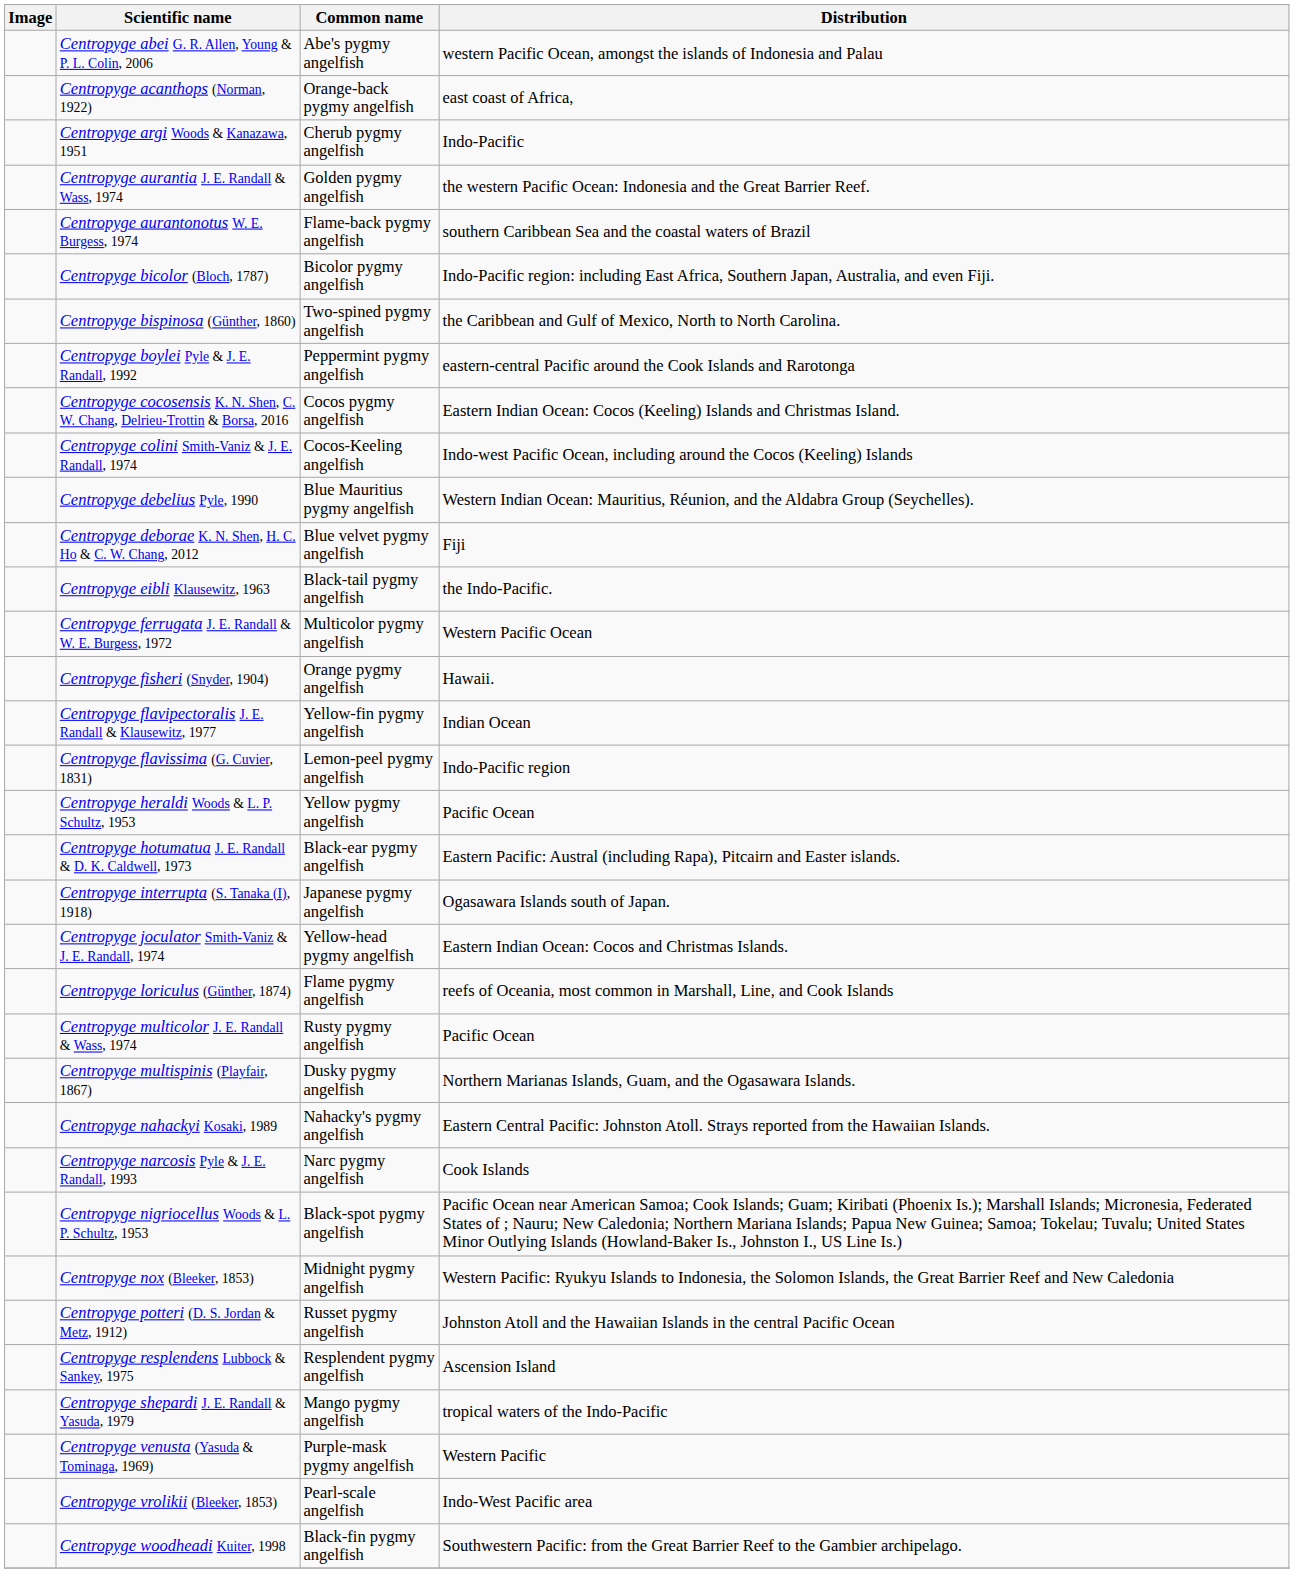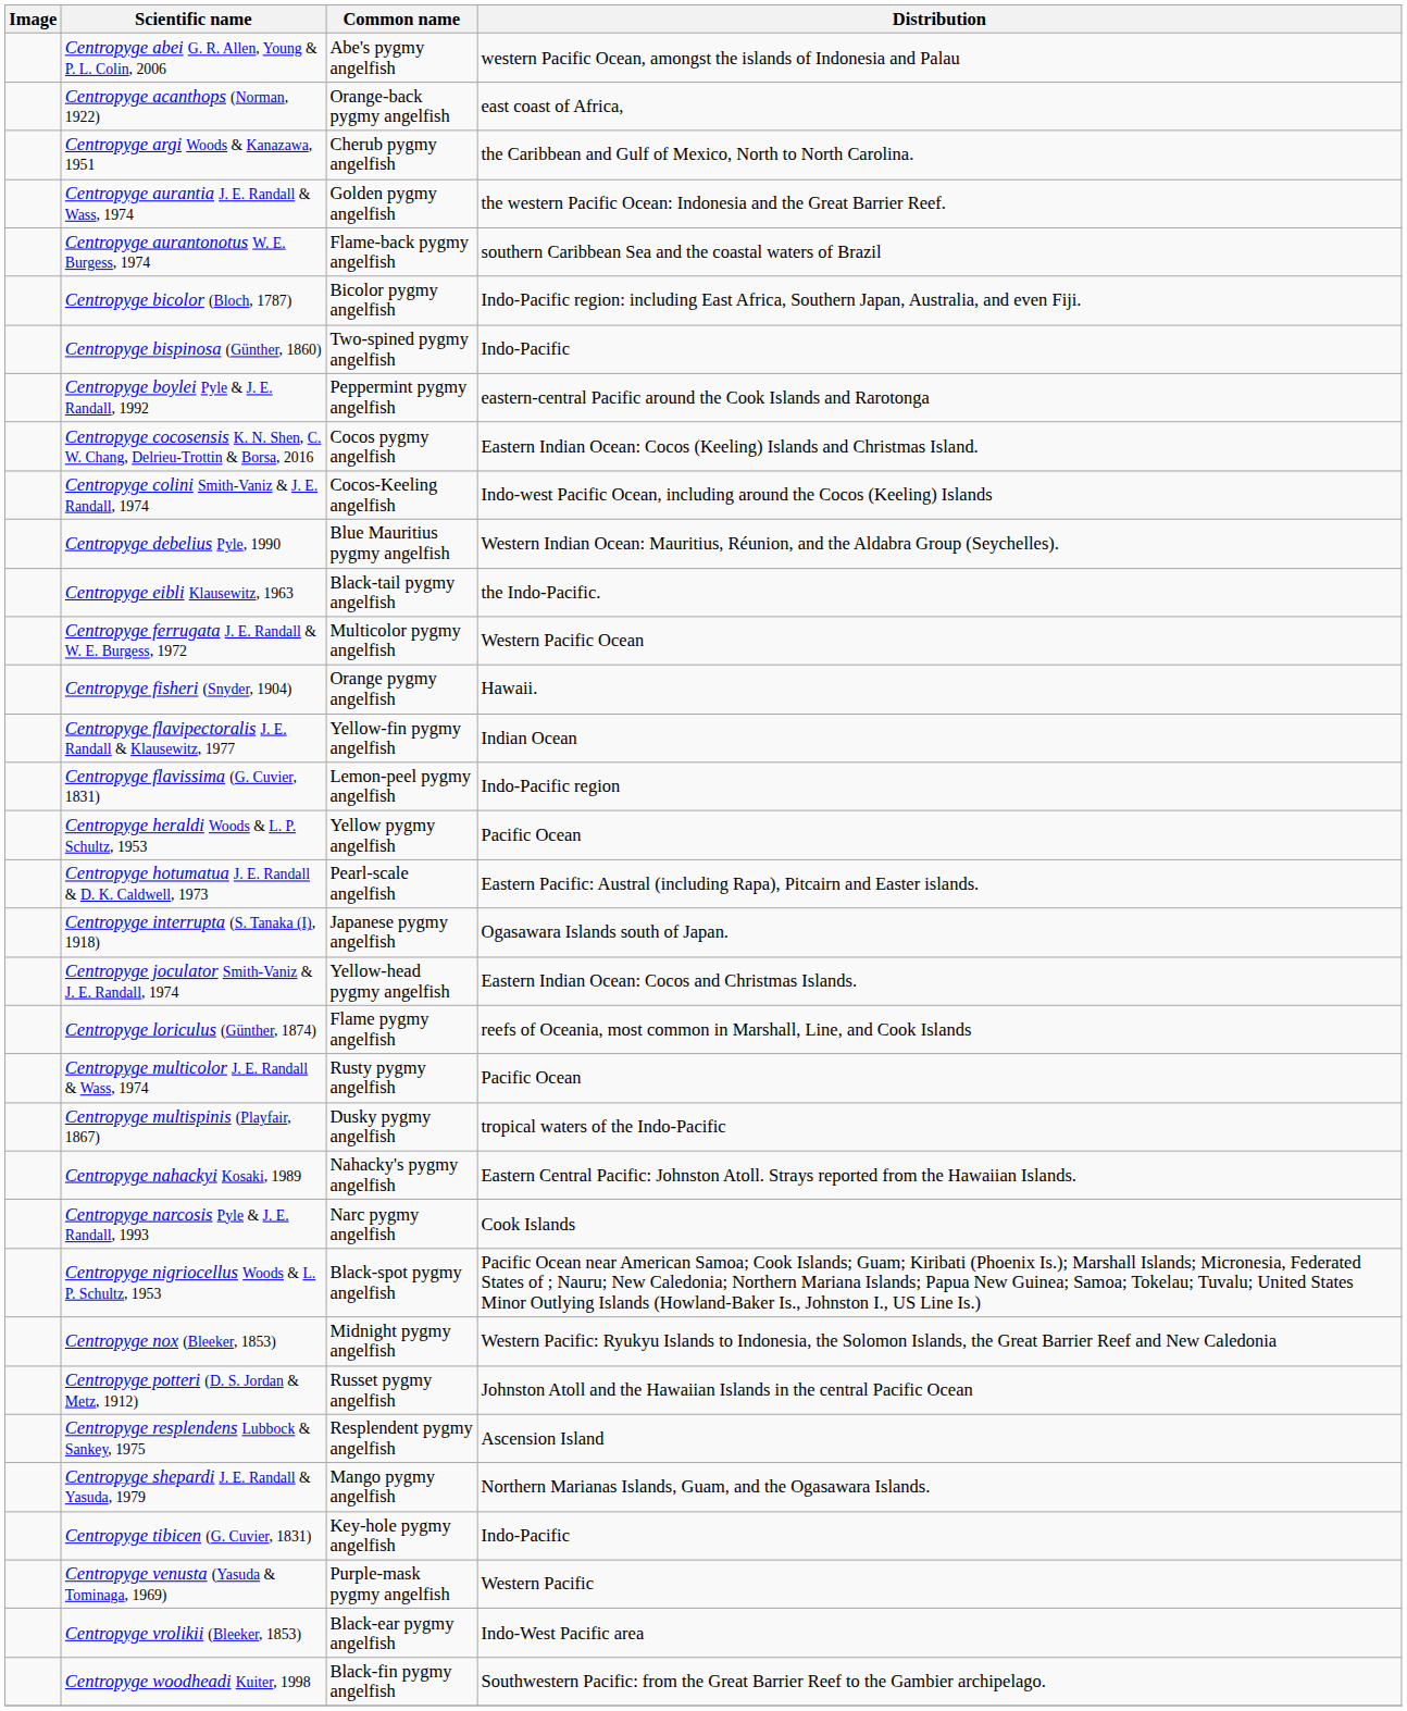Centropyge argi Woods & Kanazawa, 1951 | Distribution: Indo-Pacific -> the Caribbean and Gulf of Mexico, North to North Carolina.
Centropyge bispinosa (Günther, 1860) | Distribution: the Caribbean and Gulf of Mexico, North to North Carolina. -> Indo-Pacific
- row: Centropyge deborae K. N. Shen, H. C. Ho & C. W. Chang, 2012 | Blue velvet pygmy angelfish | Fiji
Centropyge hotumatua J. E. Randall & D. K. Caldwell, 1973 | Common name: Black-ear pygmy angelfish -> Pearl-scale angelfish
Centropyge multispinis (Playfair, 1867) | Distribution: Northern Marianas Islands, Guam, and the Ogasawara Islands. -> tropical waters of the Indo-Pacific
Centropyge shepardi J. E. Randall & Yasuda, 1979 | Distribution: tropical waters of the Indo-Pacific -> Northern Marianas Islands, Guam, and the Ogasawara Islands.
+ row: Centropyge tibicen (G. Cuvier, 1831) | Key-hole pygmy angelfish | Indo-Pacific
Centropyge vrolikii (Bleeker, 1853) | Common name: Pearl-scale angelfish -> Black-ear pygmy angelfish
